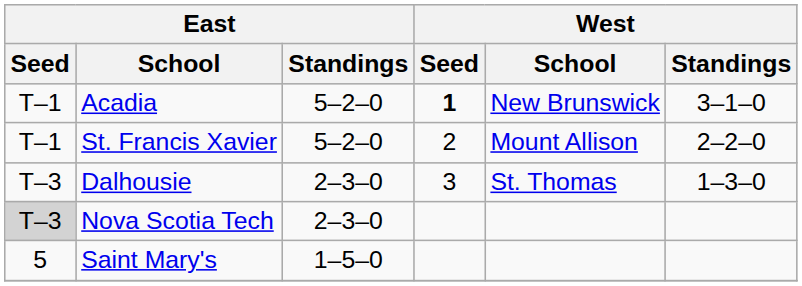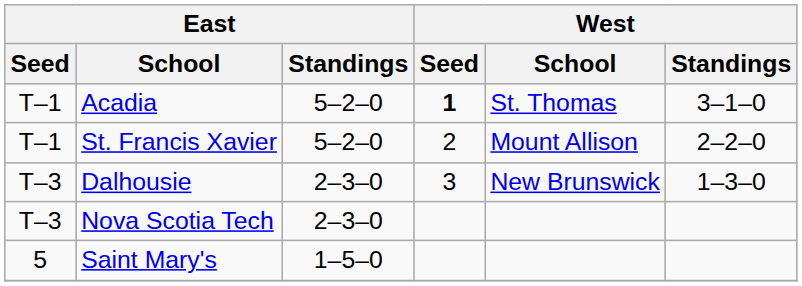Acadia | West / School: New Brunswick -> St. Thomas
Dalhousie | West / School: St. Thomas -> New Brunswick
Nova Scotia Tech | East / Seed: lightgrey background -> no background
